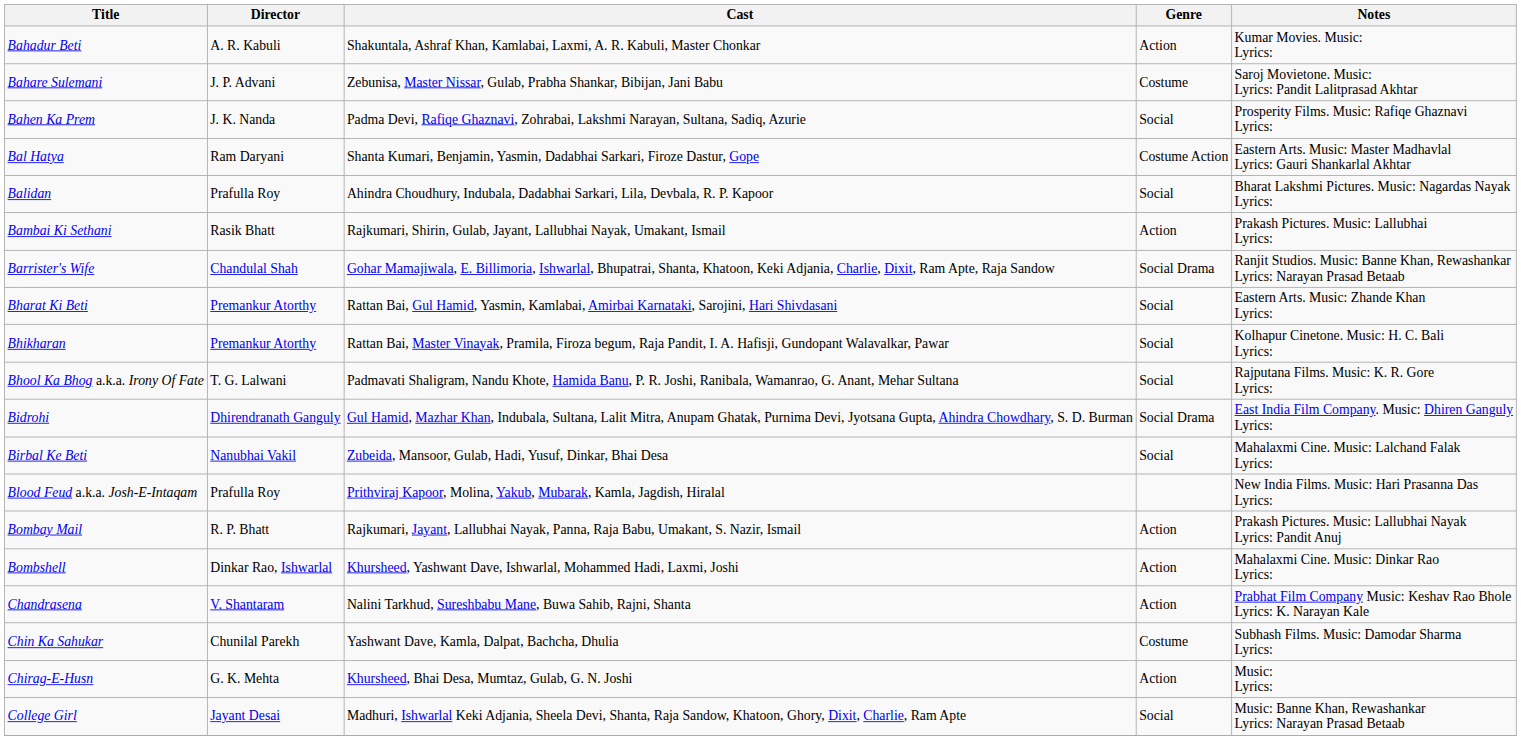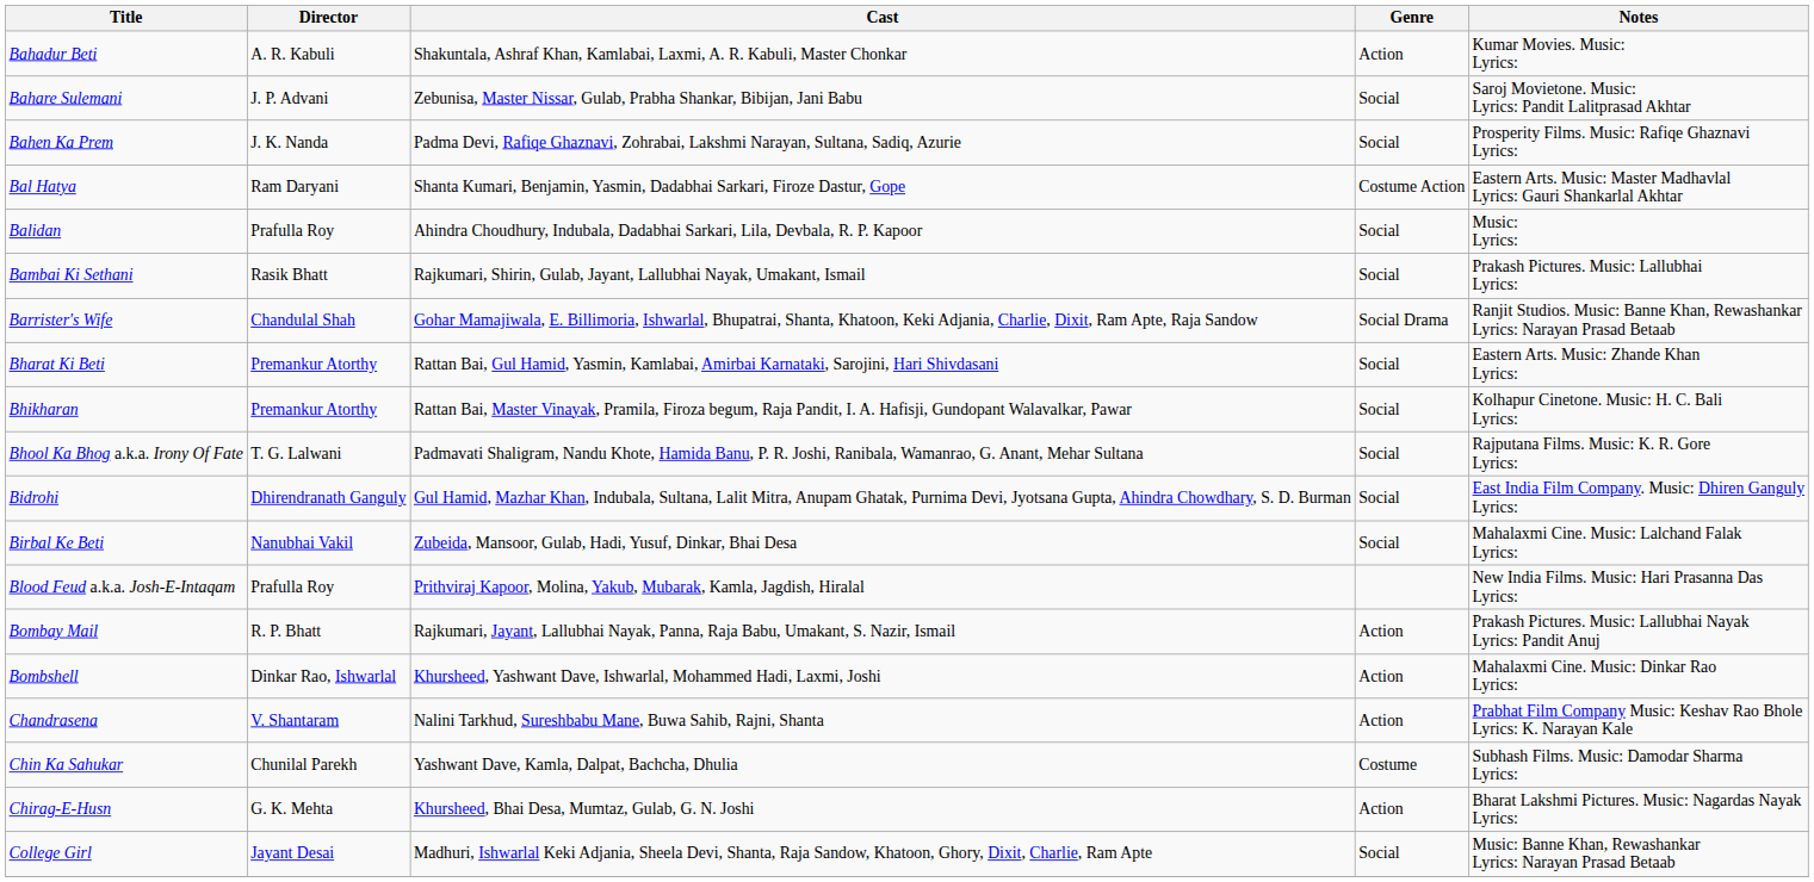Bahare Sulemani | Genre: Costume -> Social
Balidan | Notes: Bharat Lakshmi Pictures. Music: Nagardas Nayak Lyrics: -> Music: Lyrics:
Bambai Ki Sethani | Genre: Action -> Social
Bidrohi | Genre: Social Drama -> Social
Chirag-E-Husn | Notes: Music: Lyrics: -> Bharat Lakshmi Pictures. Music: Nagardas Nayak Lyrics:
